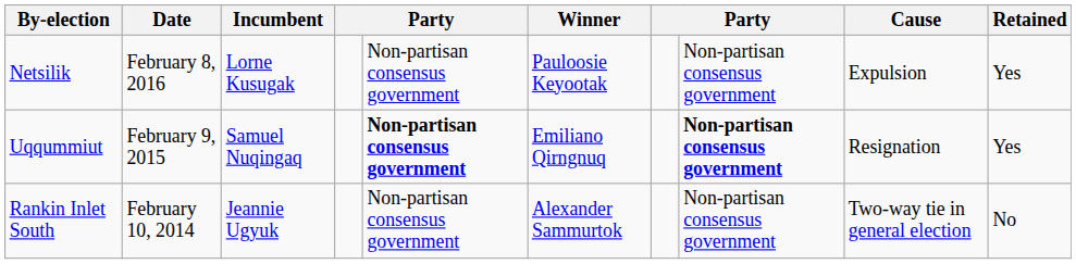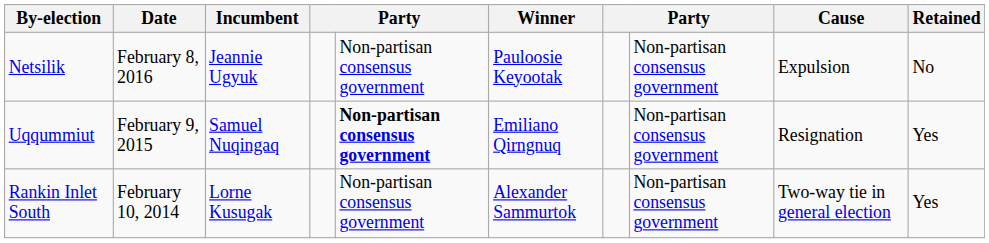Netsilik | Incumbent: Lorne Kusugak -> Jeannie Ugyuk
Netsilik | Retained: Yes -> No
Uqqummiut | column 8: bold -> normal
Rankin Inlet South | Incumbent: Jeannie Ugyuk -> Lorne Kusugak
Rankin Inlet South | Retained: No -> Yes
